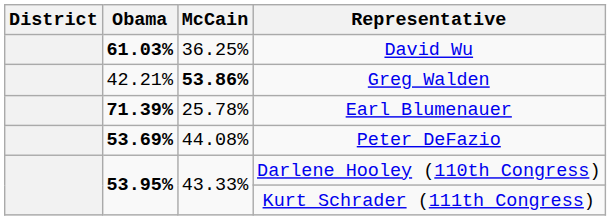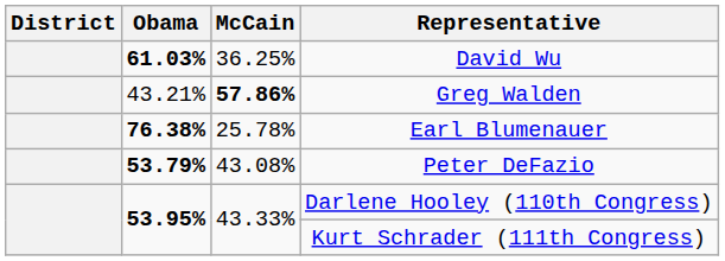Greg Walden | Obama: 42.21% -> 43.21%
Greg Walden | McCain: 53.86% -> 57.86%
Earl Blumenauer | Obama: 71.39% -> 76.38%
Peter DeFazio | Obama: 53.69% -> 53.79%
Peter DeFazio | McCain: 44.08% -> 43.08%
